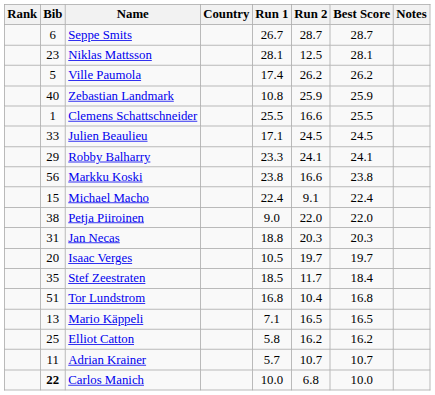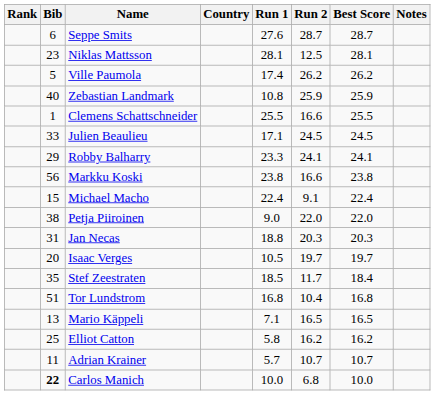Seppe Smits | Run 1: 26.7 -> 27.6
